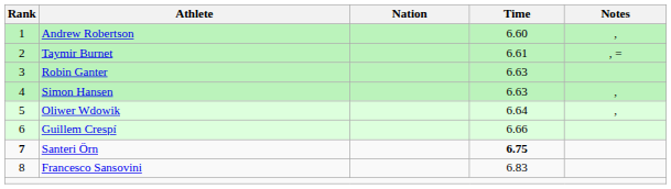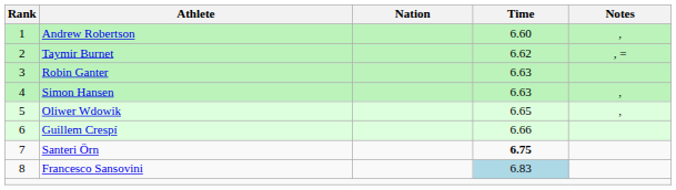Taymir Burnet | Time: 6.61 -> 6.62
Oliwer Wdowik | Time: 6.64 -> 6.65
Santeri Örn | Rank: bold -> normal
Francesco Sansovini | Time: no background -> lightblue background
